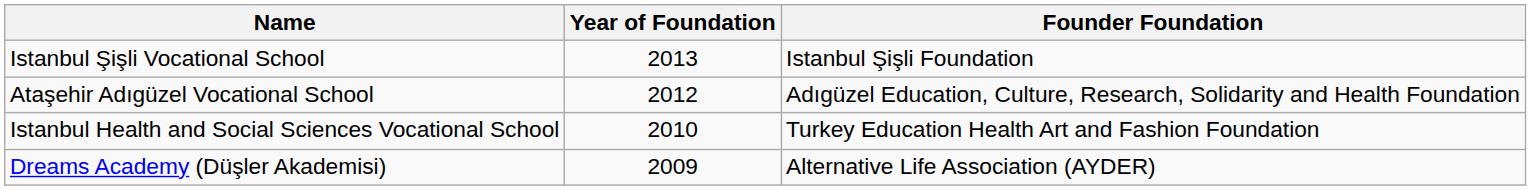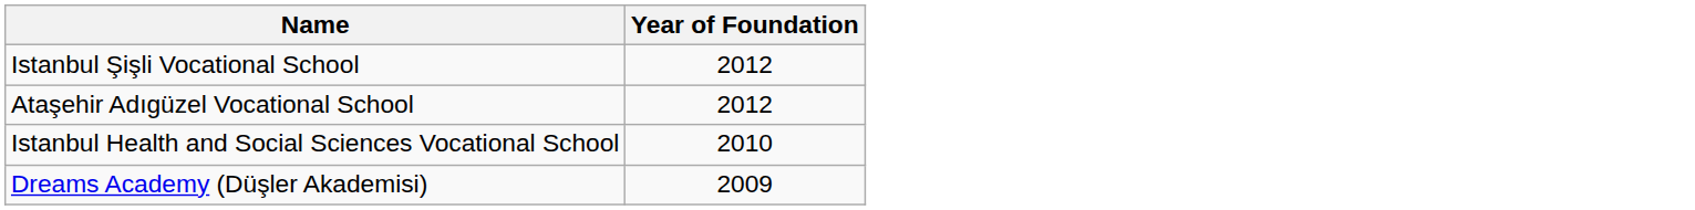- column: Founder Foundation | Istanbul Şişli Foundation | Adıgüzel Education, Culture, Research, Solidarity and Health Foundation | Turkey Education Health Art and Fashion Foundation | Alternative Life Association (AYDER)
Istanbul Şişli Vocational School | Year of Foundation: 2013 -> 2012
